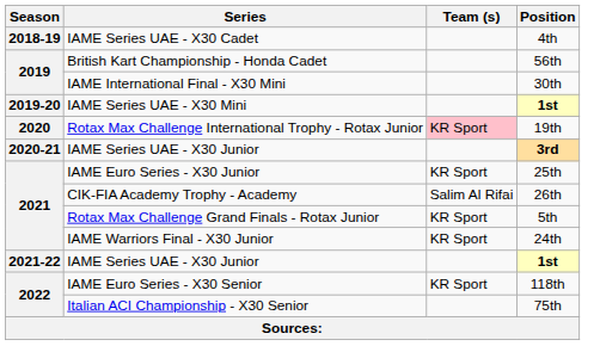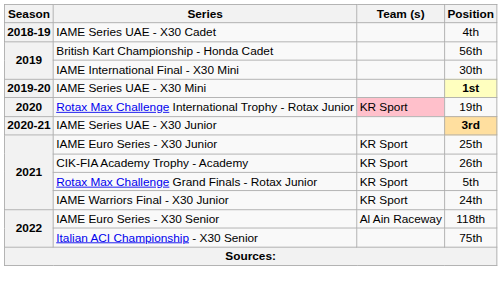CIK-FIA Academy Trophy - Academy | Team (s): Salim Al Rifai -> KR Sport
- row: 2021-22 | IAME Series UAE - X30 Junior | 1st
IAME Euro Series - X30 Senior | Team (s): KR Sport -> Al Ain Raceway
